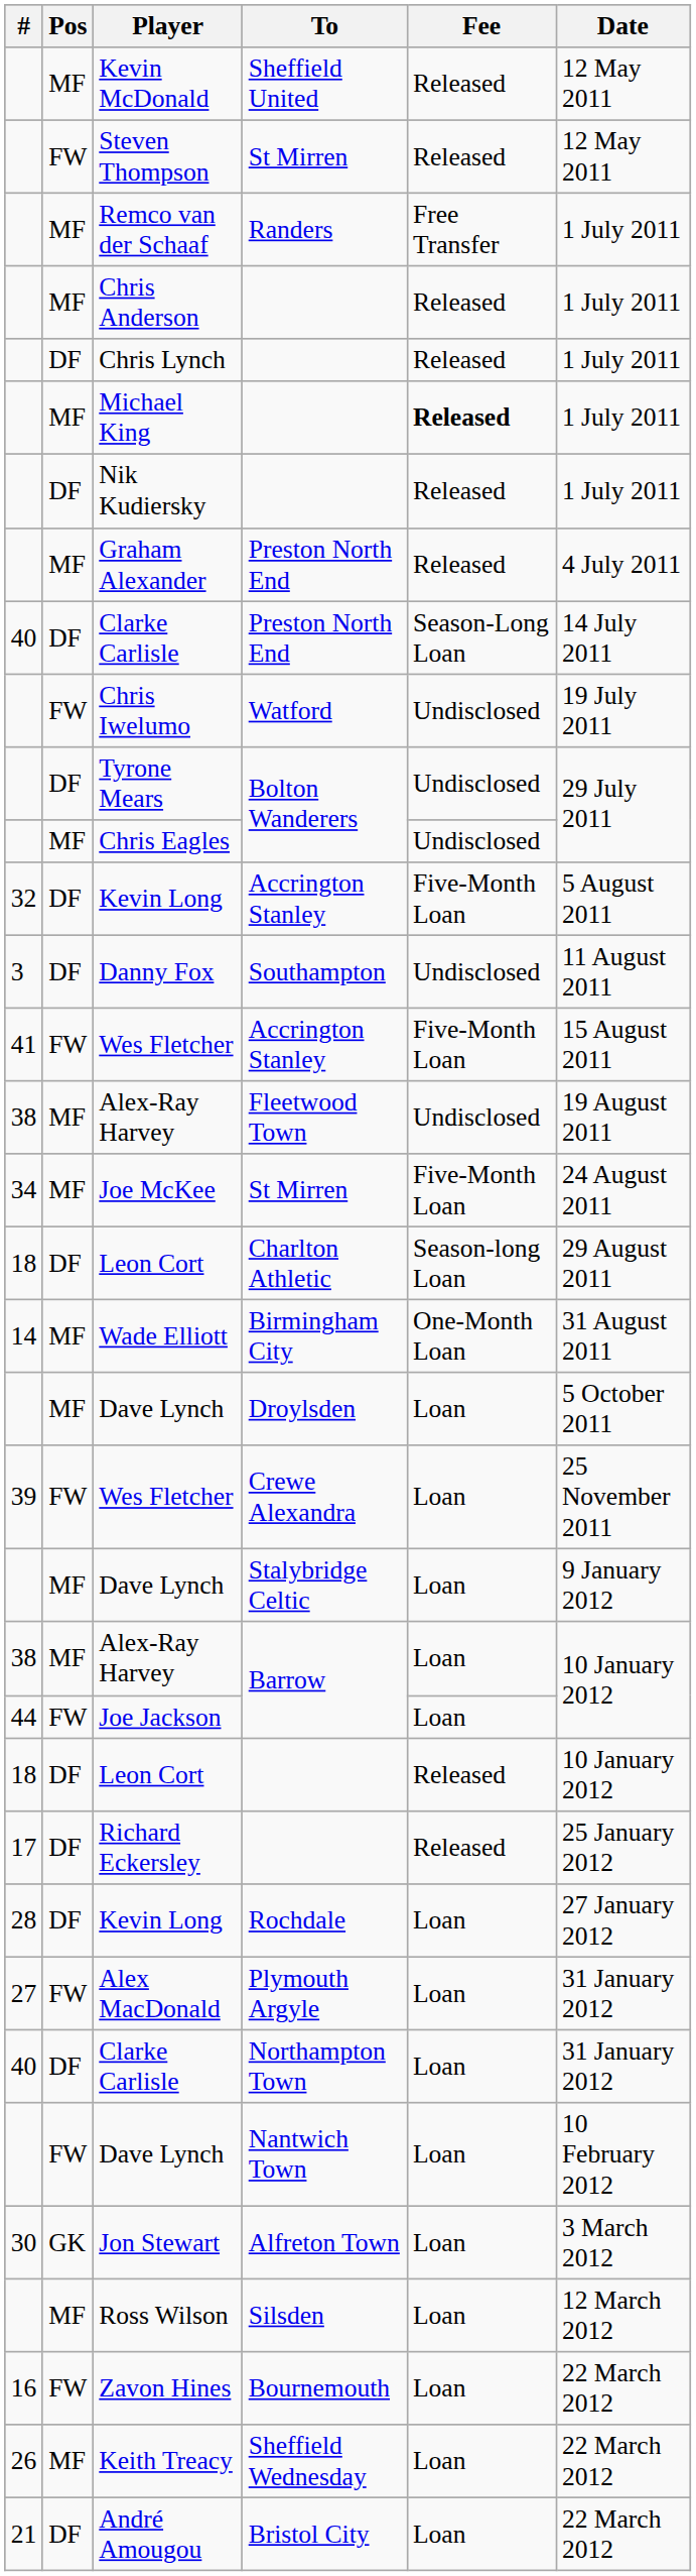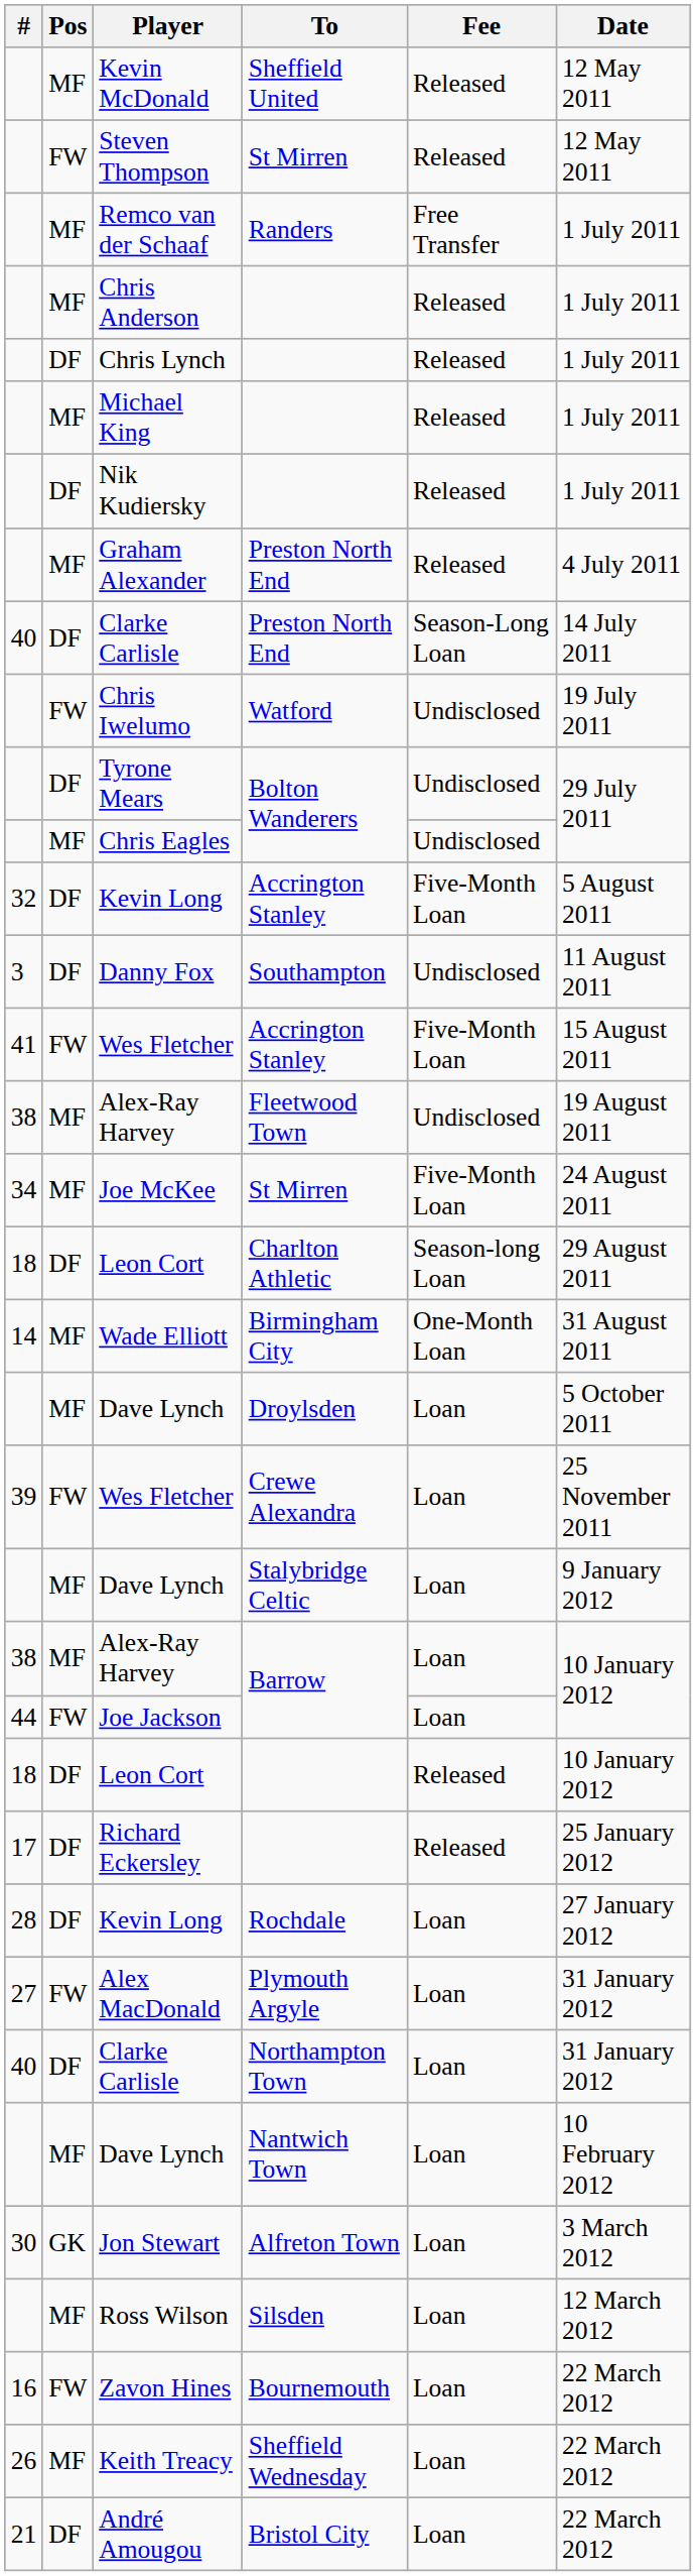Michael King | Fee: bold -> normal
Dave Lynch / Nantwich Town | Pos: FW -> MF
